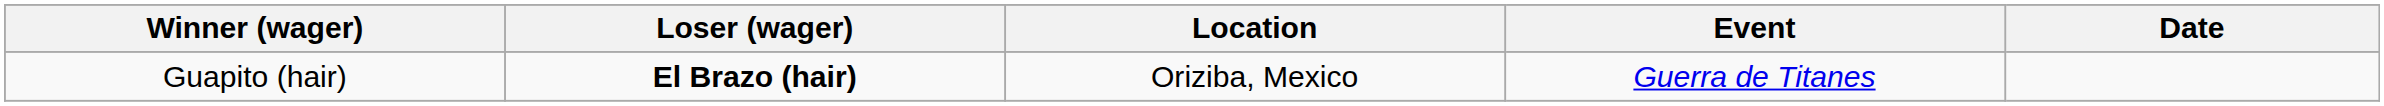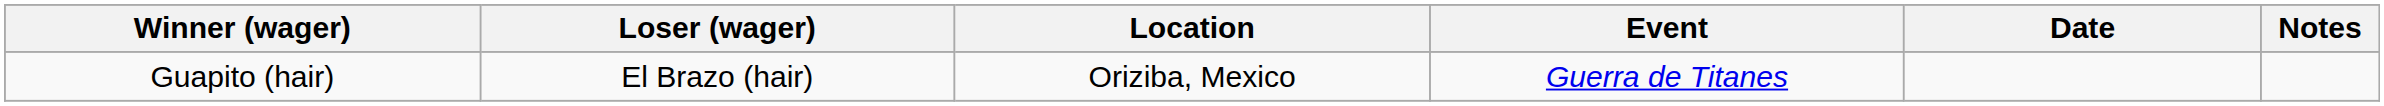+ column: Notes
Guapito (hair) | Loser (wager): bold -> normal
